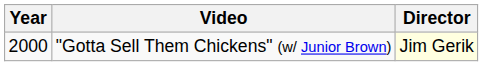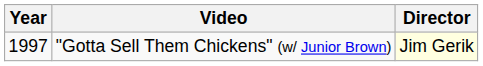"Gotta Sell Them Chickens" (w/ Junior Brown) | Year: 2000 -> 1997
